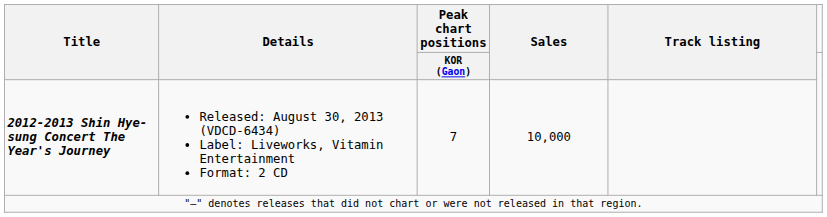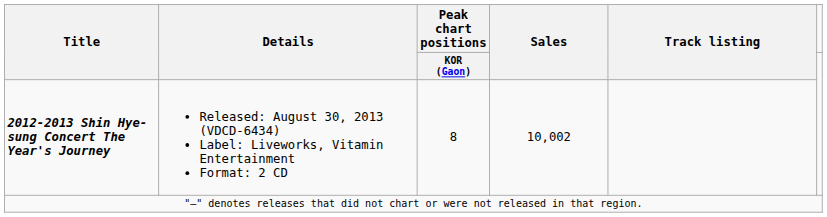2012-2013 Shin Hye-sung Concert The Year's Journey | Peak chart positions / KOR (Gaon): 7 -> 8
2012-2013 Shin Hye-sung Concert The Year's Journey | Sales: 10,000 -> 10,002
